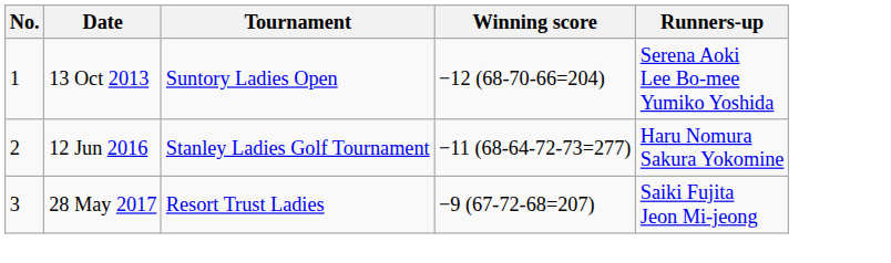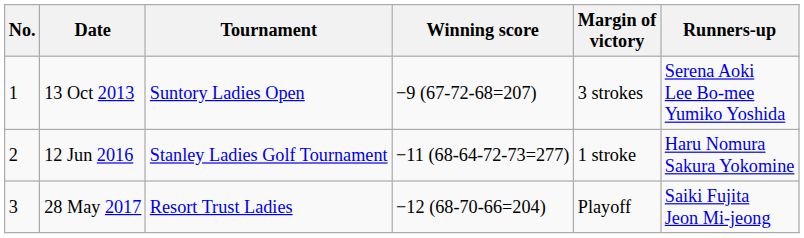+ column: Margin of victory | 3 strokes | 1 stroke | Playoff
13 Oct 2013 | Winning score: −12 (68-70-66=204) -> −9 (67-72-68=207)
28 May 2017 | Winning score: −9 (67-72-68=207) -> −12 (68-70-66=204)
